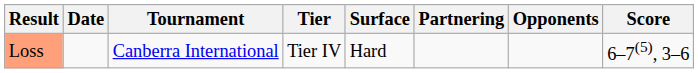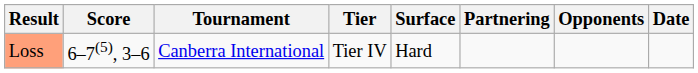columns swapped: Date <-> Score
